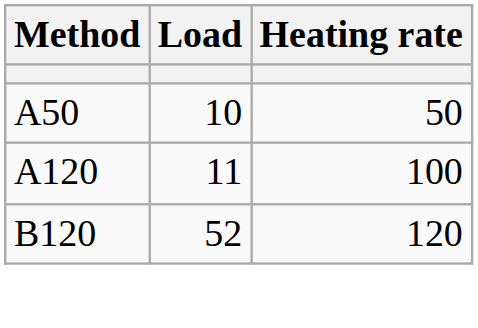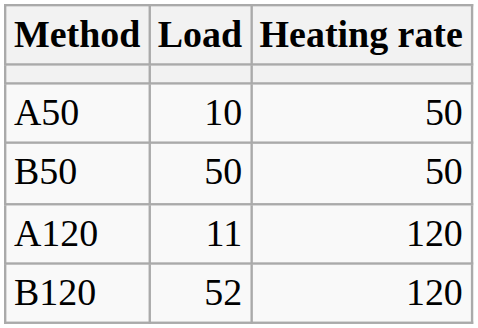+ row: B50 | 50 | 50
A120 | Heating rate: 100 -> 120
